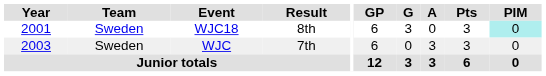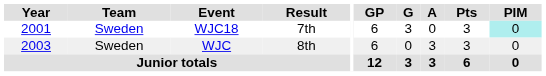WJC18 | Result: 8th -> 7th
WJC | Result: 7th -> 8th
